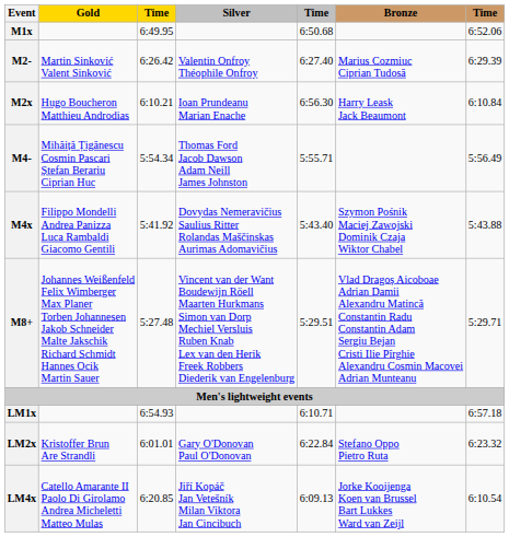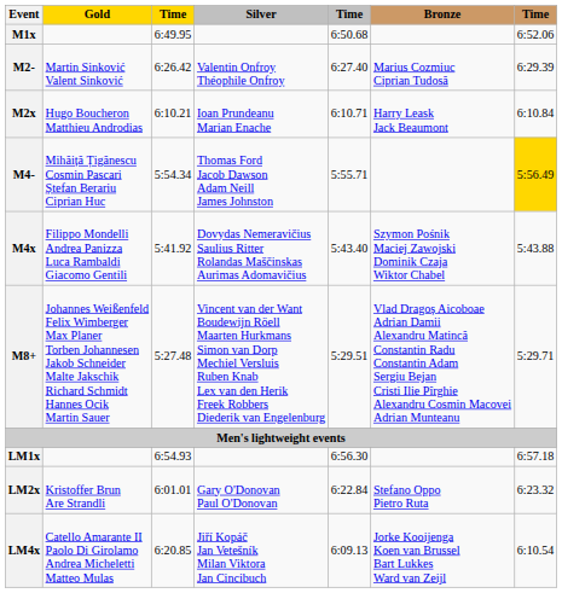M2x | column 5: 6:56.30 -> 6:10.71
M4- | column 7: no background -> gold background
LM1x | column 5: 6:10.71 -> 6:56.30
